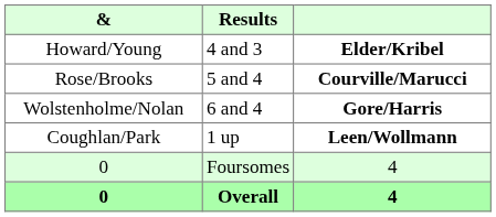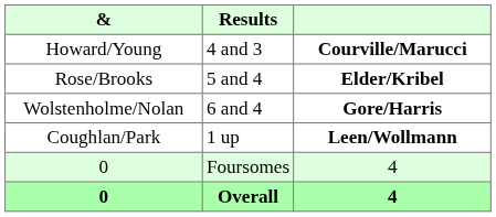Howard/Young | column 3: Elder/Kribel -> Courville/Marucci
Rose/Brooks | column 3: Courville/Marucci -> Elder/Kribel
